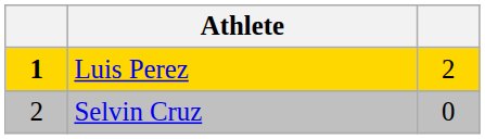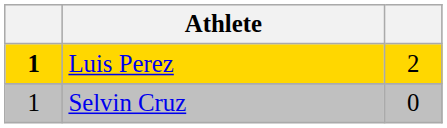Selvin Cruz | column 1: 2 -> 1
